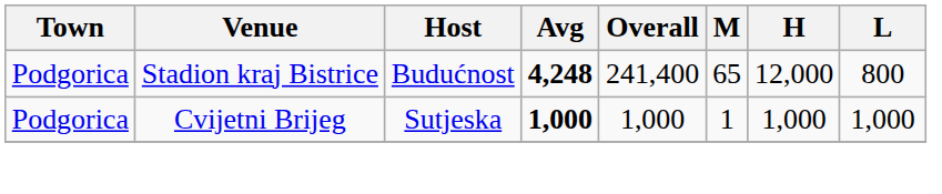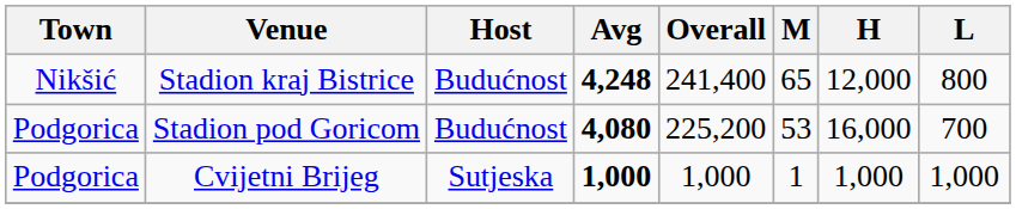Stadion kraj Bistrice | Town: Podgorica -> Nikšić
+ row: Podgorica | Stadion pod Goricom | Budućnost | 4,080 | 225,200 | 53 | 16,000 | 700
